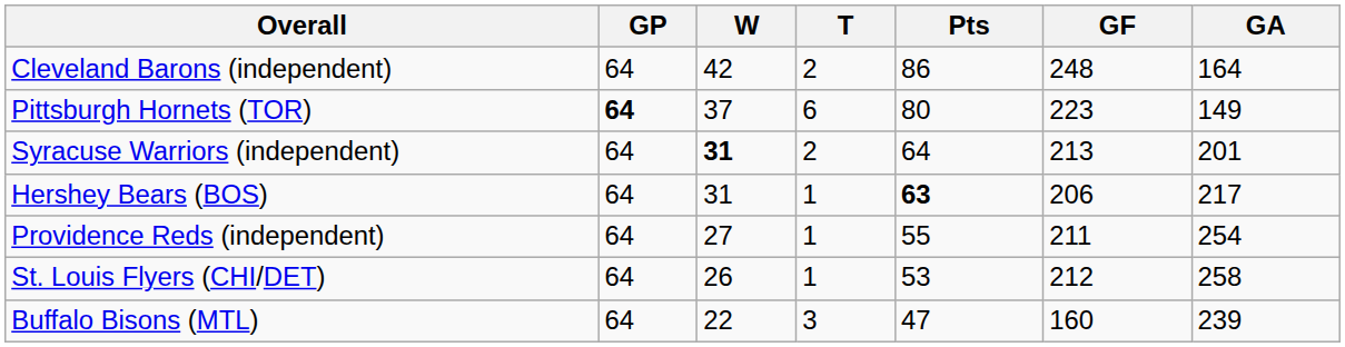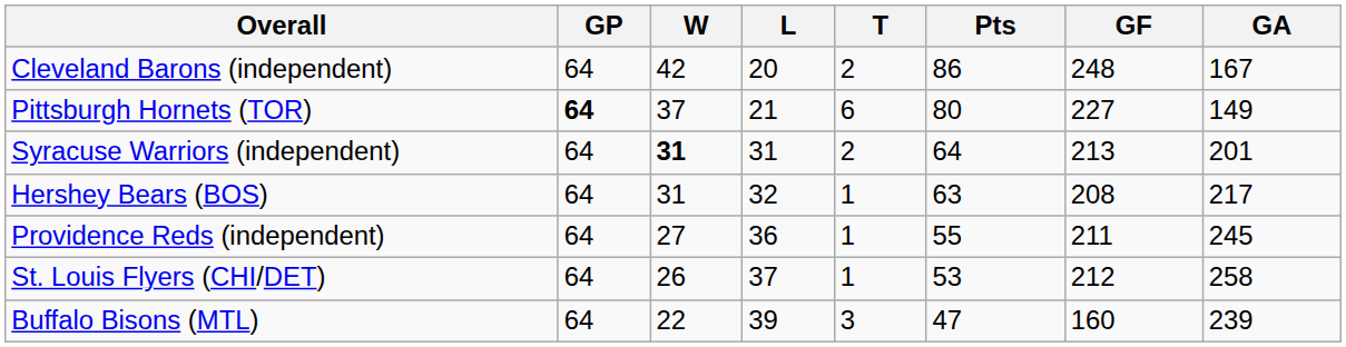+ column: L | 20 | 21 | 31 | 32 | 36 | 37 | 39
Cleveland Barons (independent) | GA: 164 -> 167
Pittsburgh Hornets (TOR) | GF: 223 -> 227
Hershey Bears (BOS) | Pts: bold -> normal
Hershey Bears (BOS) | GF: 206 -> 208
Providence Reds (independent) | GA: 254 -> 245
